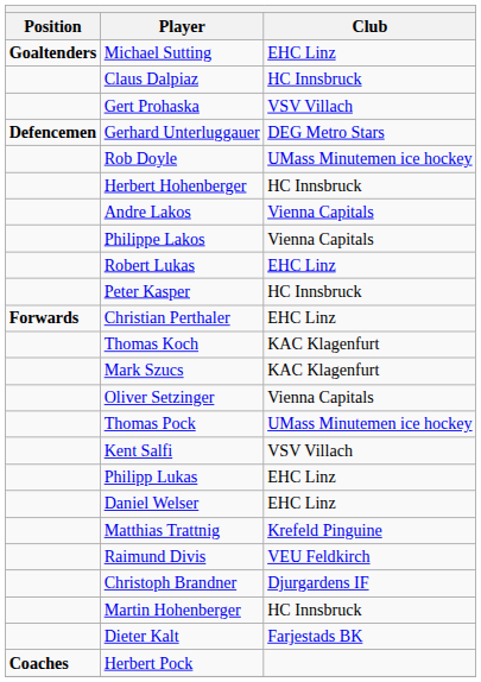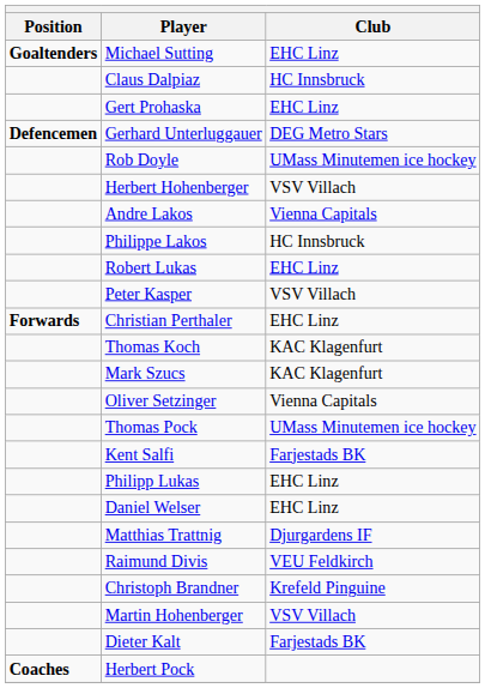Gert Prohaska | Club: VSV Villach -> EHC Linz
Herbert Hohenberger | Club: HC Innsbruck -> VSV Villach
Philippe Lakos | Club: Vienna Capitals -> HC Innsbruck
Peter Kasper | Club: HC Innsbruck -> VSV Villach
Kent Salfi | Club: VSV Villach -> Farjestads BK
Matthias Trattnig | Club: Krefeld Pinguine -> Djurgardens IF
Christoph Brandner | Club: Djurgardens IF -> Krefeld Pinguine
Martin Hohenberger | Club: HC Innsbruck -> VSV Villach
